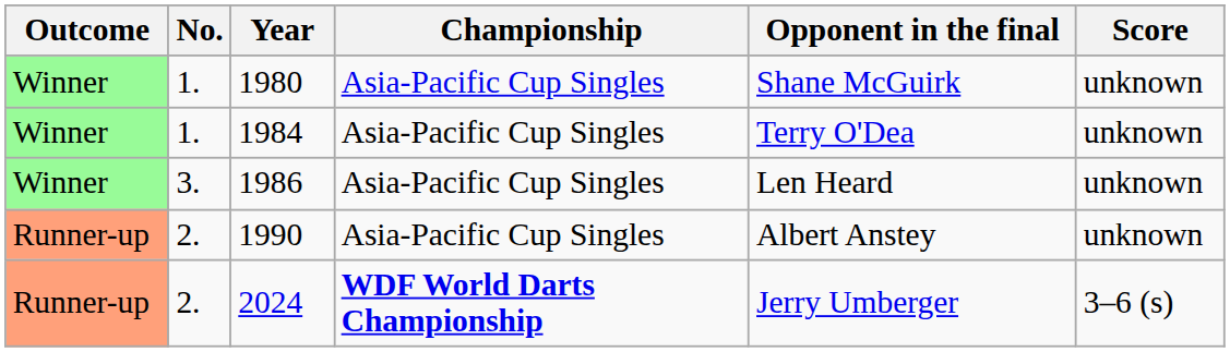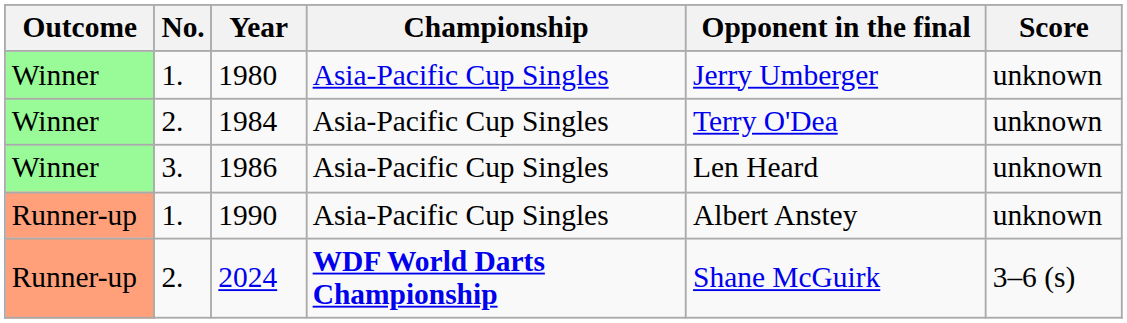1980 | Opponent in the final: Shane McGuirk -> Jerry Umberger
1984 | No.: 1. -> 2.
1990 | No.: 2. -> 1.
2024 | Opponent in the final: Jerry Umberger -> Shane McGuirk
